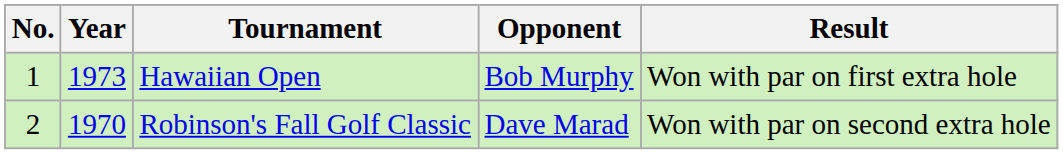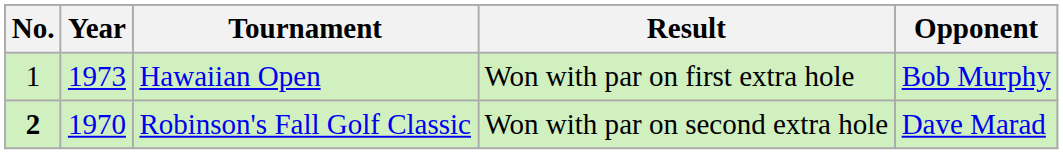columns swapped: Opponent <-> Result
Robinson's Fall Golf Classic | No.: normal -> bold
